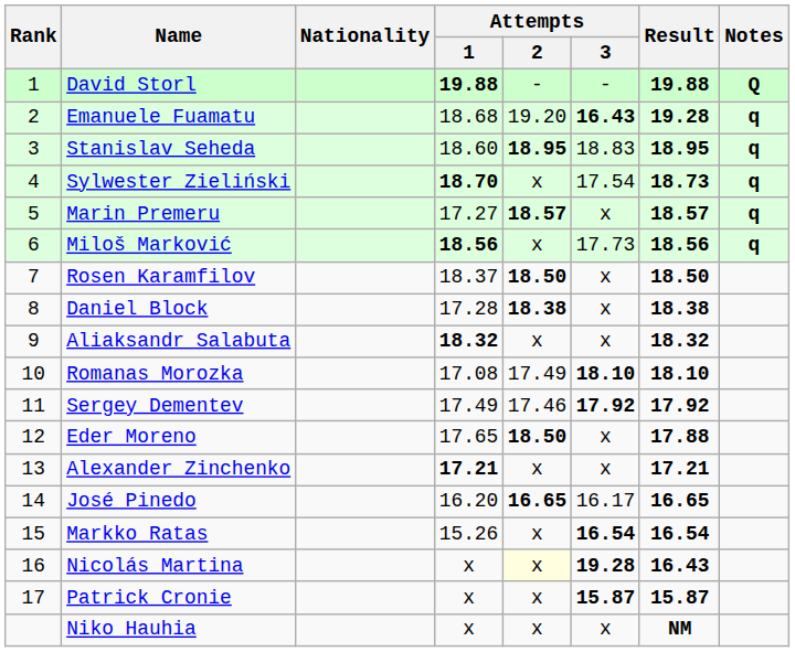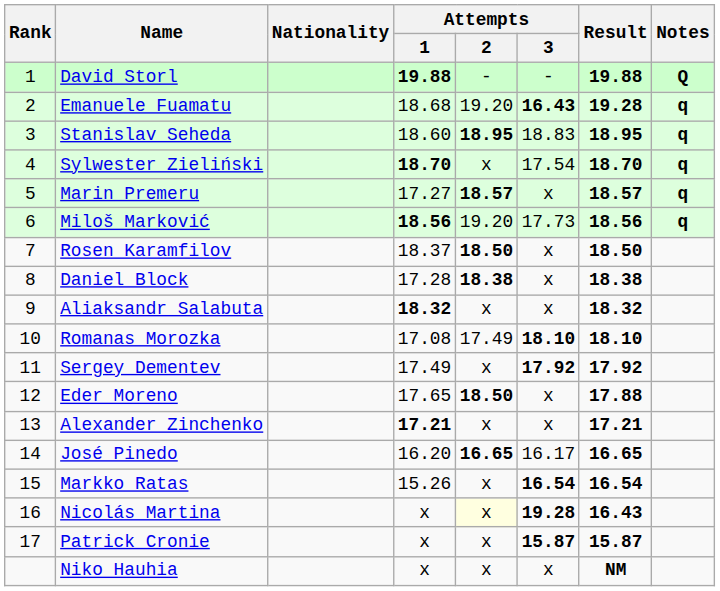Sylwester Zieliński | Result: 18.73 -> 18.70
Miloš Marković | Attempts / 2: x -> 19.20
Sergey Dementev | Attempts / 2: 17.46 -> x
